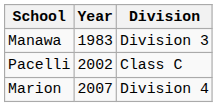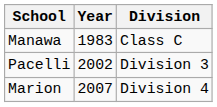Manawa | Division: Division 3 -> Class C
Pacelli | Division: Class C -> Division 3
